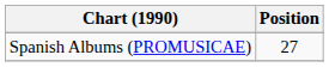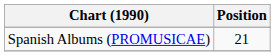Spanish Albums (PROMUSICAE) | Position: 27 -> 21
